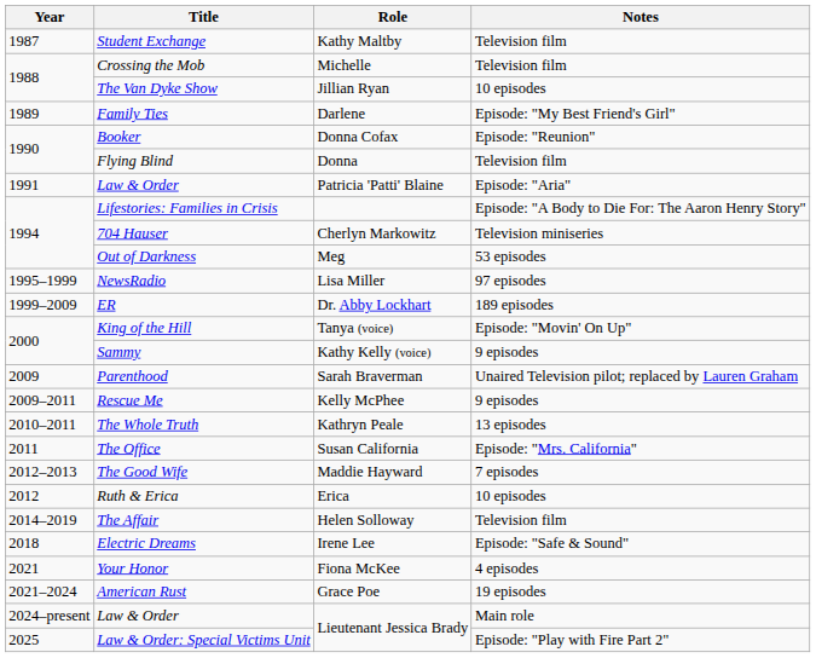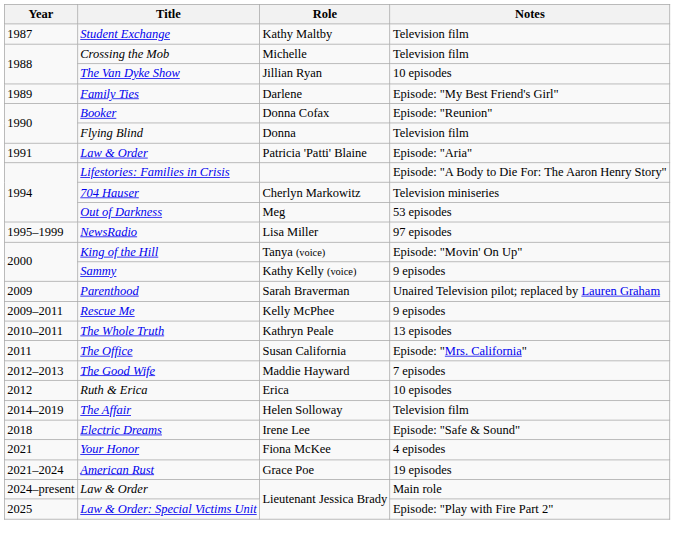- row: 1999–2009 | ER | Dr. Abby Lockhart | 189 episodes
